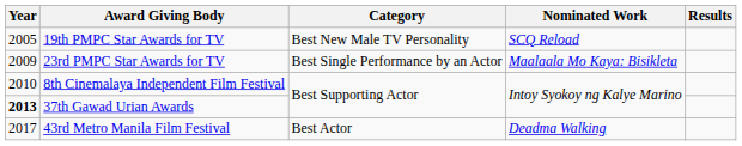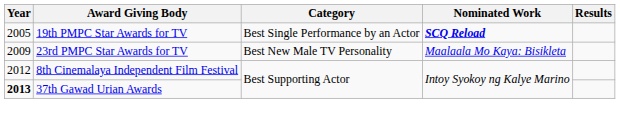19th PMPC Star Awards for TV | Category: Best New Male TV Personality -> Best Single Performance by an Actor
19th PMPC Star Awards for TV | Nominated Work: normal -> bold
23rd PMPC Star Awards for TV | Category: Best Single Performance by an Actor -> Best New Male TV Personality
8th Cinemalaya Independent Film Festival | Year: 2010 -> 2012
- row: 2017 | 43rd Metro Manila Film Festival | Best Actor | Deadma Walking
